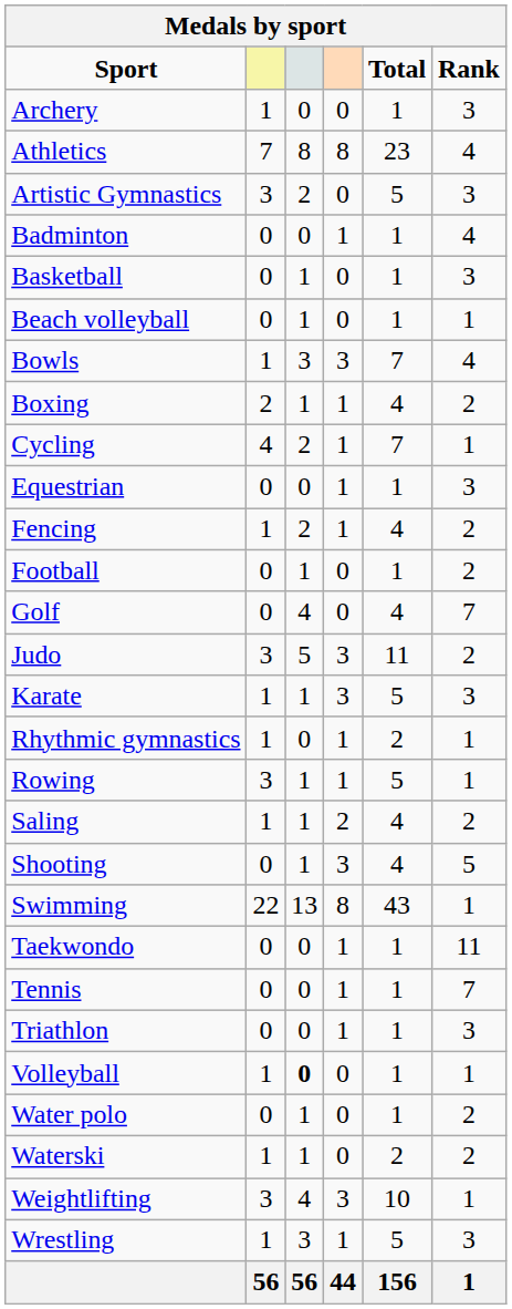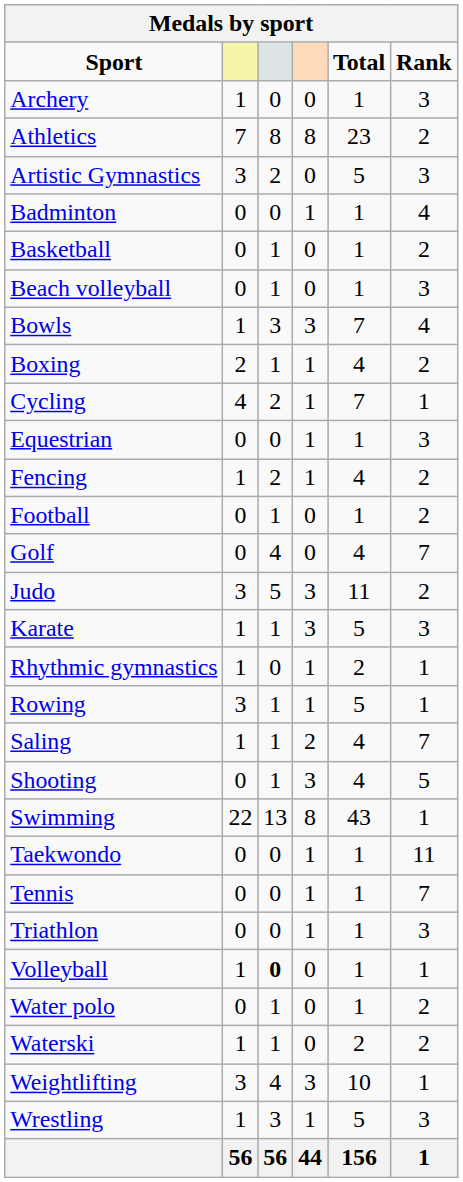Athletics | Rank: 4 -> 2
Basketball | Rank: 3 -> 2
Beach volleyball | Rank: 1 -> 3
Saling | Rank: 2 -> 7
